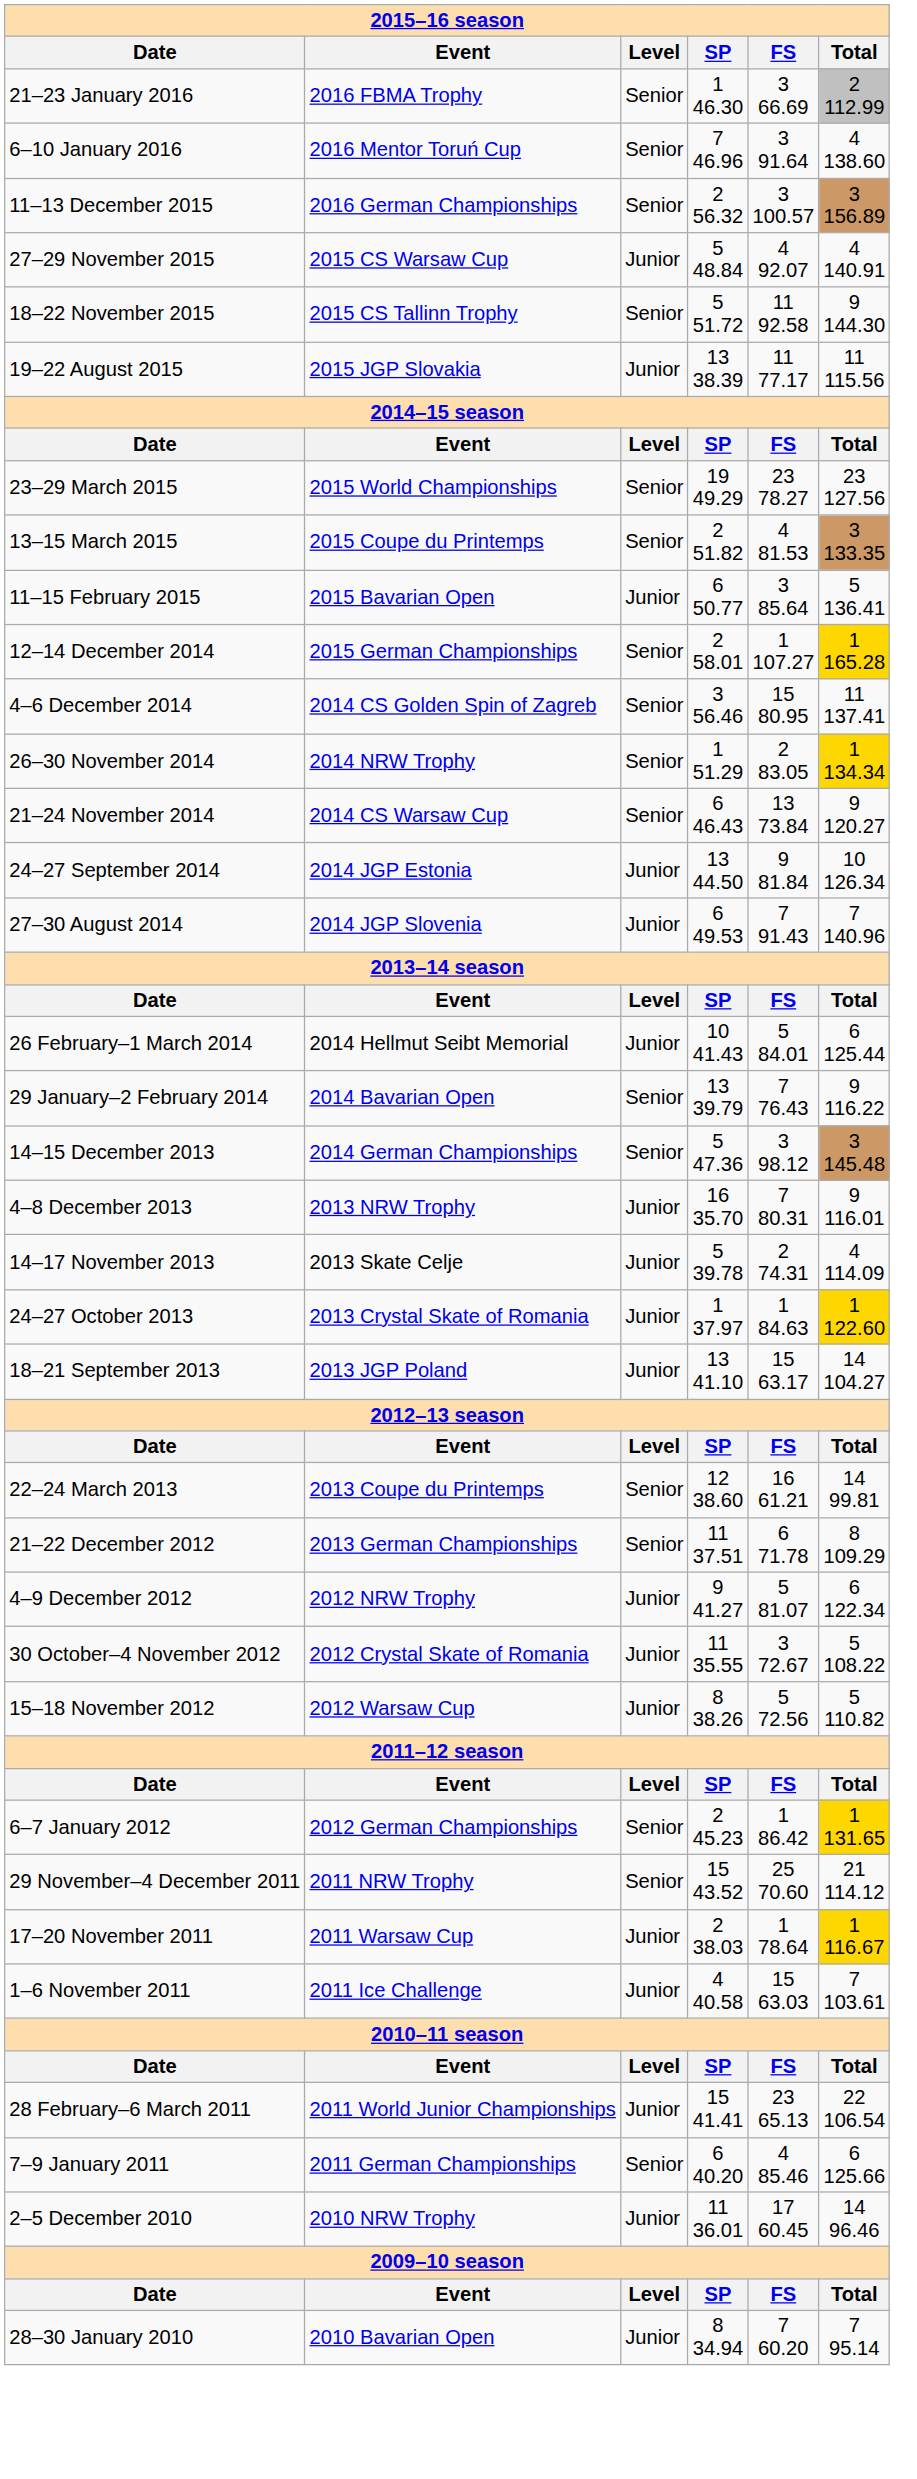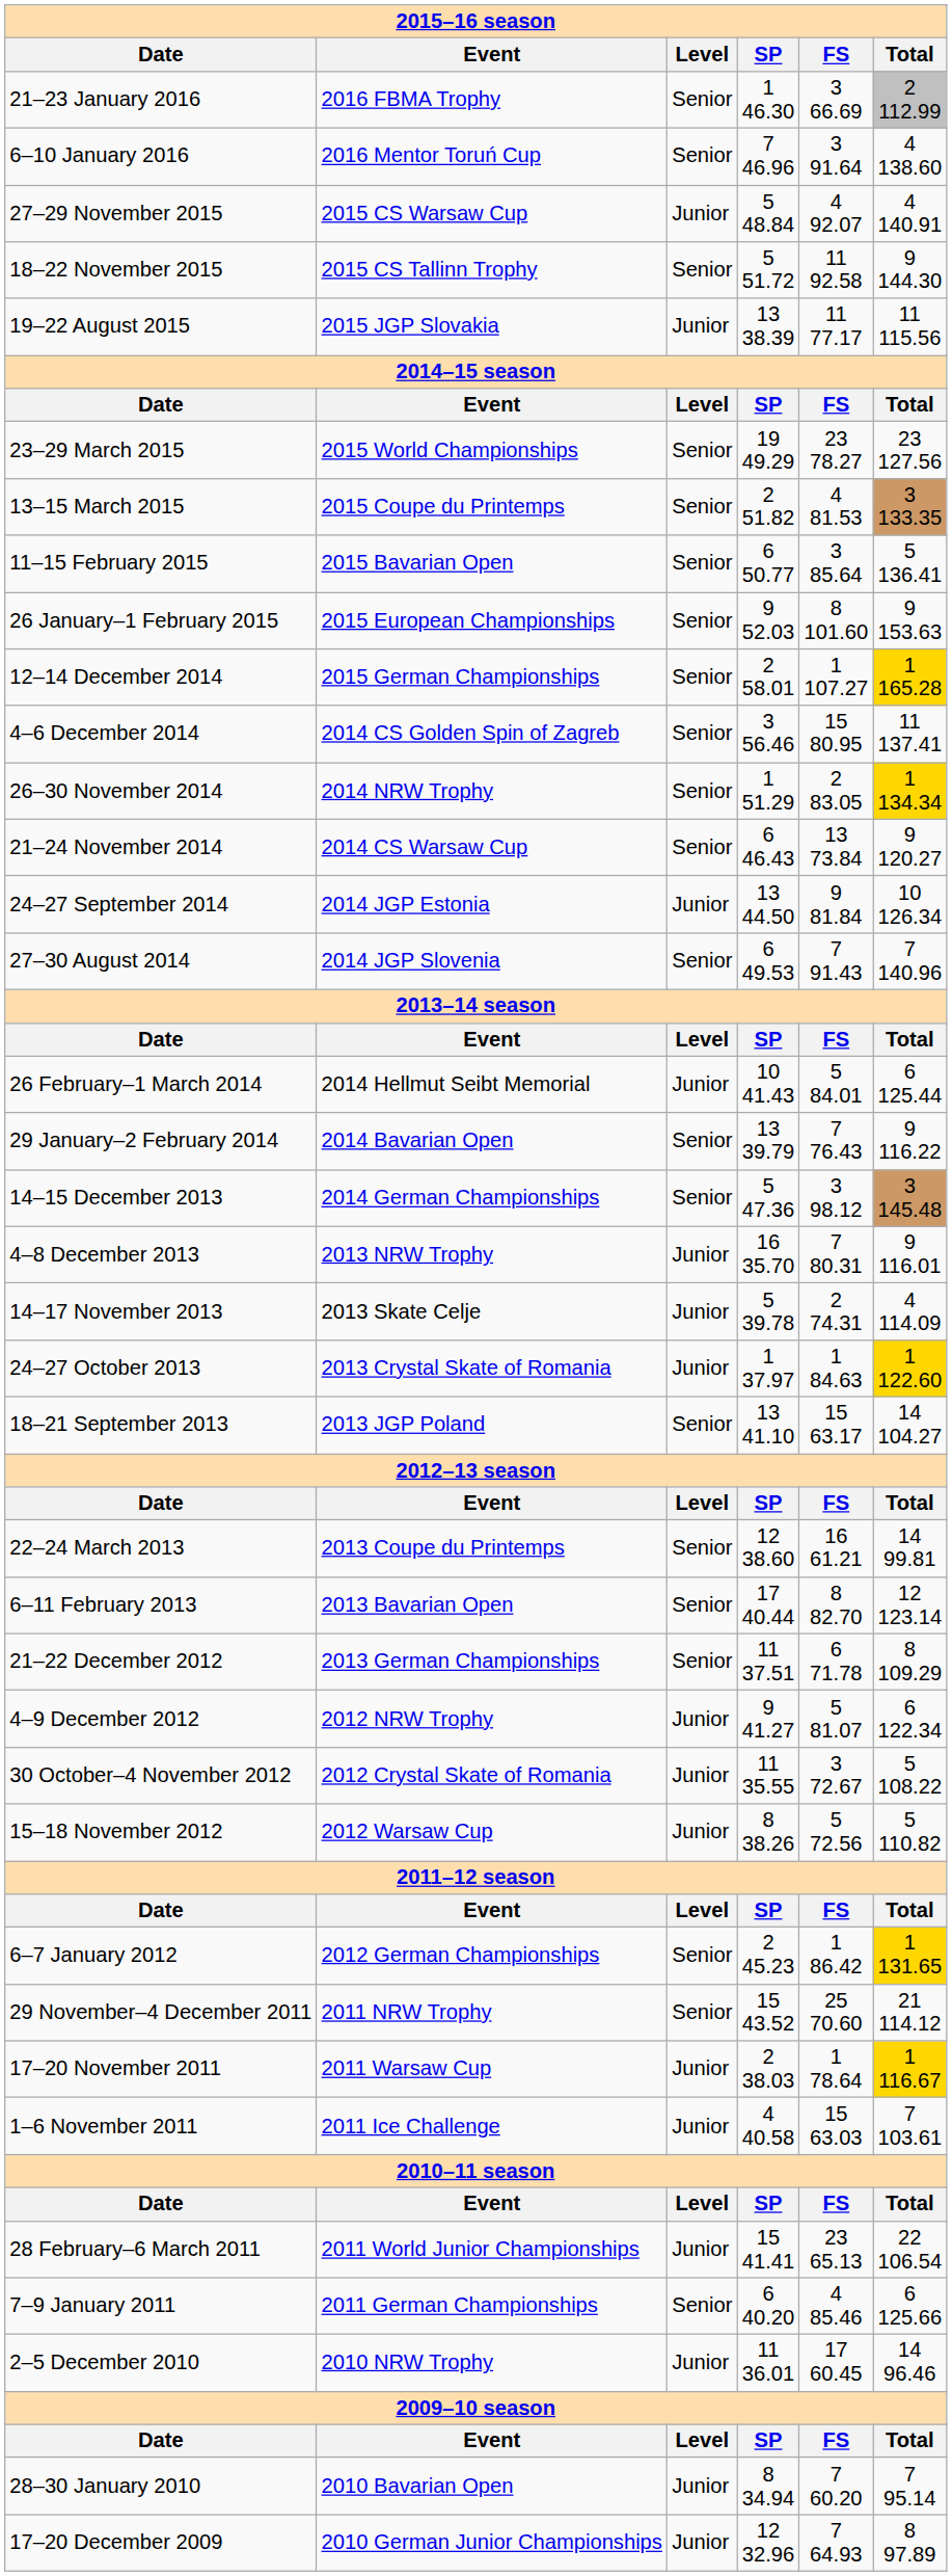- row: 11–13 December 2015 | 2016 German Championships | Senior | 2 56.32 | 3 100.57 | 3 156.89
11–15 February 2015 | Level: Junior -> Senior
+ row: 26 January–1 February 2015 | 2015 European Championships | Senior | 9 52.03 | 8 101.60 | 9 153.63
27–30 August 2014 | Level: Junior -> Senior
18–21 September 2013 | Level: Junior -> Senior
+ row: 6–11 February 2013 | 2013 Bavarian Open | Senior | 17 40.44 | 8 82.70 | 12 123.14
+ row: 17–20 December 2009 | 2010 German Junior Championships | Junior | 12 32.96 | 7 64.93 | 8 97.89
